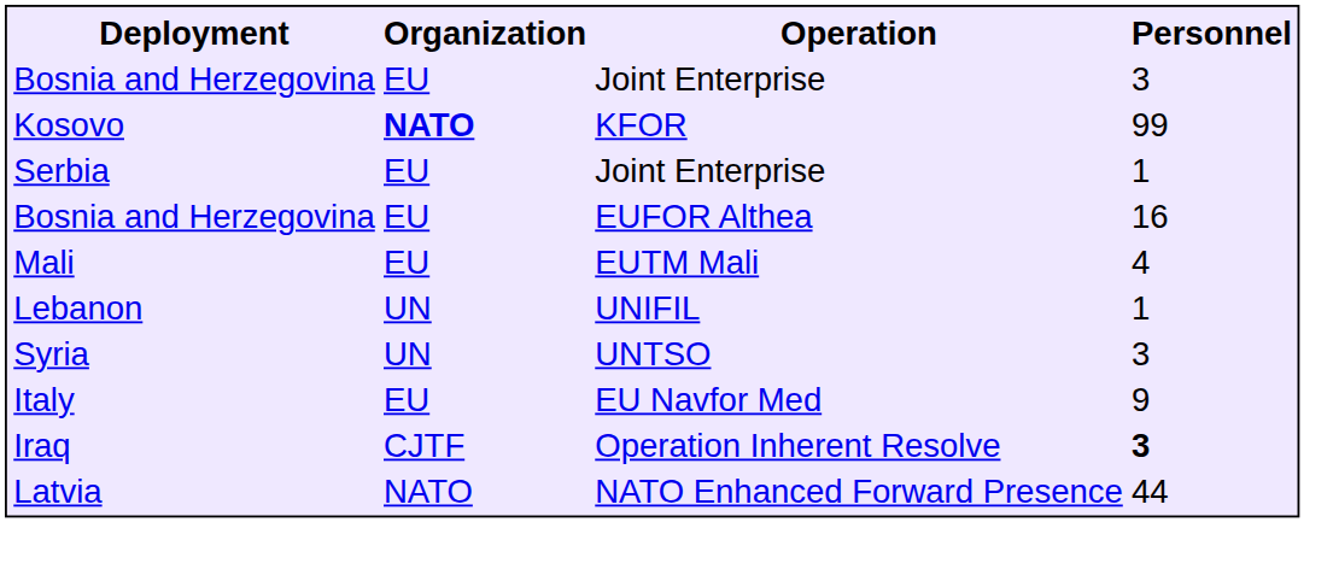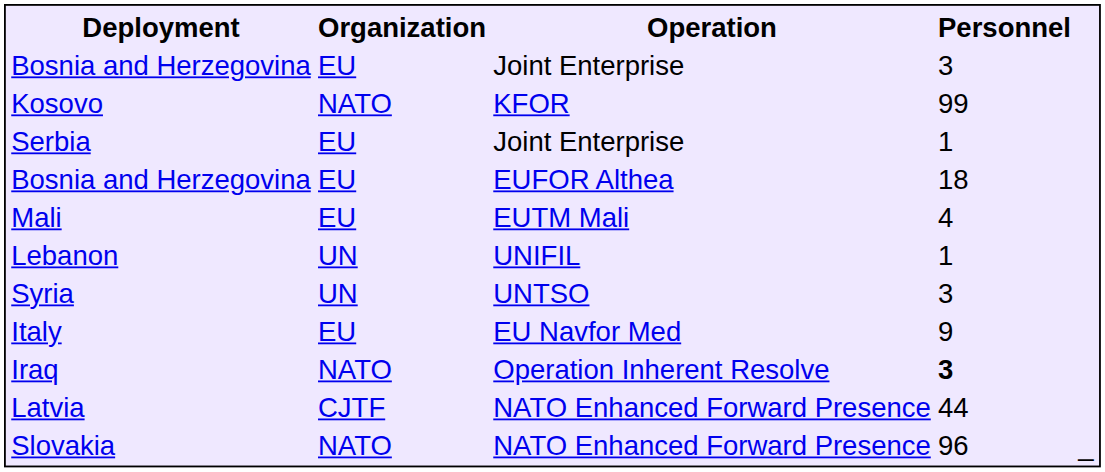Kosovo | Organization: bold -> normal
Bosnia and Herzegovina / EUFOR Althea | Personnel: 16 -> 18
Iraq | Organization: CJTF -> NATO
Latvia | Organization: NATO -> CJTF
+ row: Slovakia | NATO | NATO Enhanced Forward Presence | 96 | _
